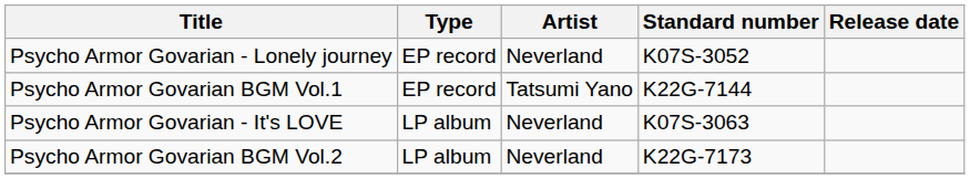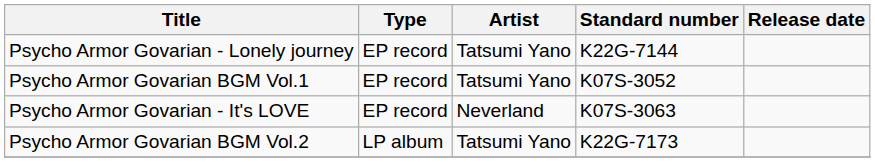Psycho Armor Govarian - Lonely journey | Artist: Neverland -> Tatsumi Yano
Psycho Armor Govarian - Lonely journey | Standard number: K07S-3052 -> K22G-7144
Psycho Armor Govarian BGM Vol.1 | Standard number: K22G-7144 -> K07S-3052
Psycho Armor Govarian - It's LOVE | Type: LP album -> EP record
Psycho Armor Govarian BGM Vol.2 | Artist: Neverland -> Tatsumi Yano
